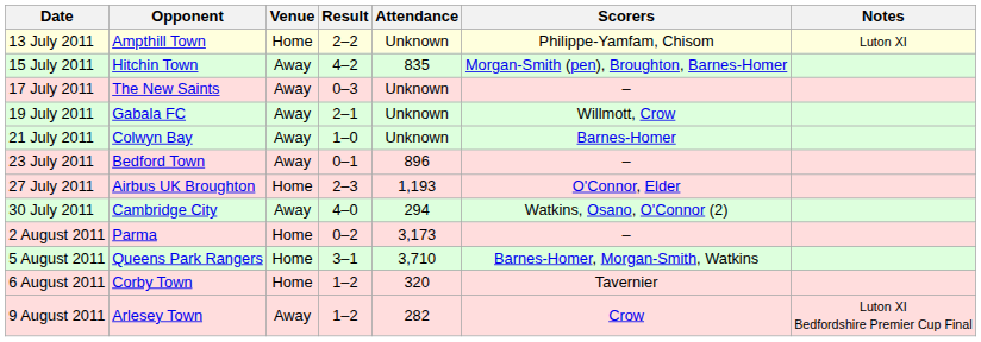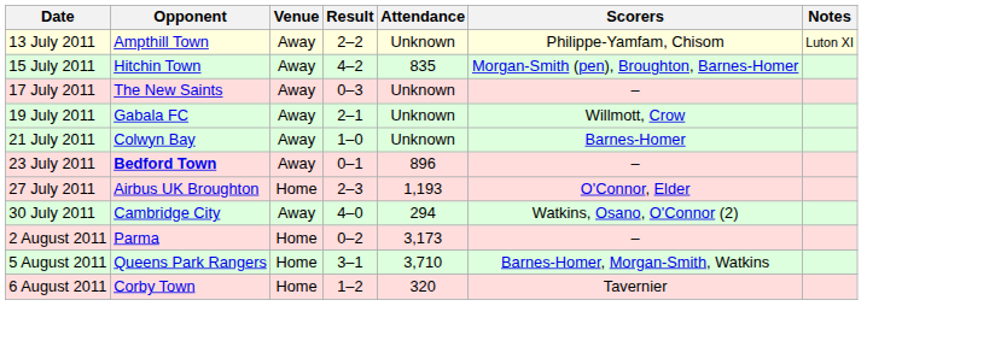13 July 2011 | Venue: Home -> Away
23 July 2011 | Opponent: normal -> bold
- row: 9 August 2011 | Arlesey Town | Away | 1–2 | 282 | Crow | Luton XI Bedfordshire Premier Cup Final
